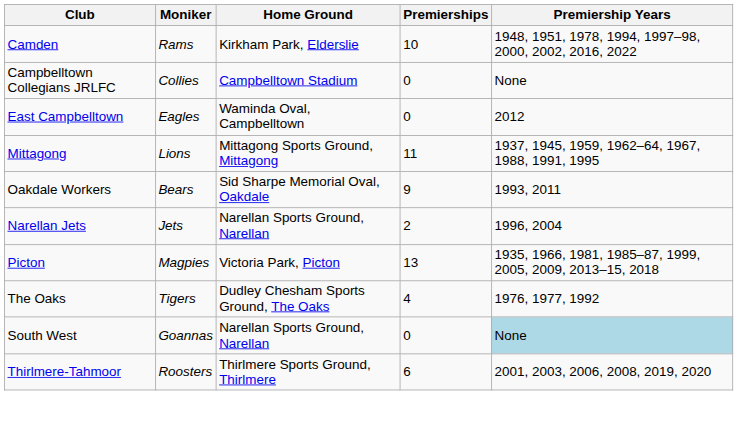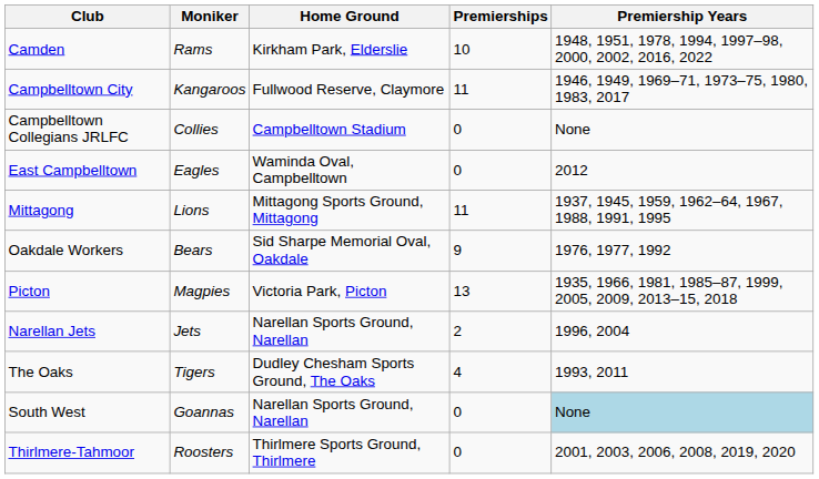+ row: Campbelltown City | Kangaroos | Fullwood Reserve, Claymore | 11 | 1946, 1949, 1969–71, 1973–75, 1980, 1983, 2017
Oakdale Workers | Premiership Years: 1993, 2011 -> 1976, 1977, 1992
rows swapped: Narellan Jets <-> Picton
The Oaks | Premiership Years: 1976, 1977, 1992 -> 1993, 2011
Thirlmere-Tahmoor | Premierships: 6 -> 0
